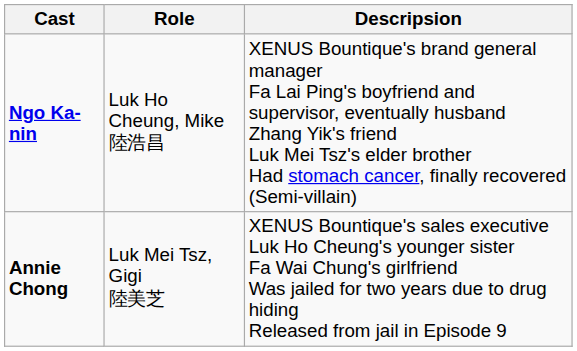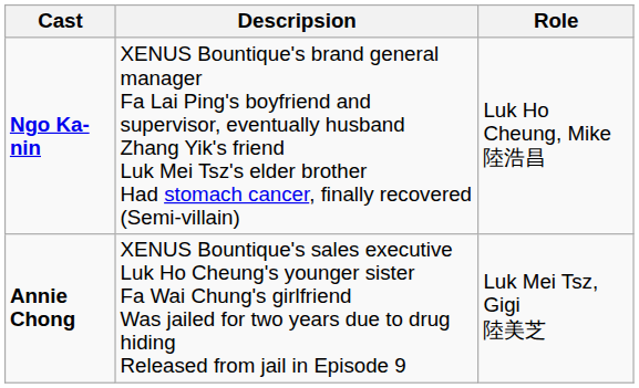columns swapped: Role <-> Descripsion
